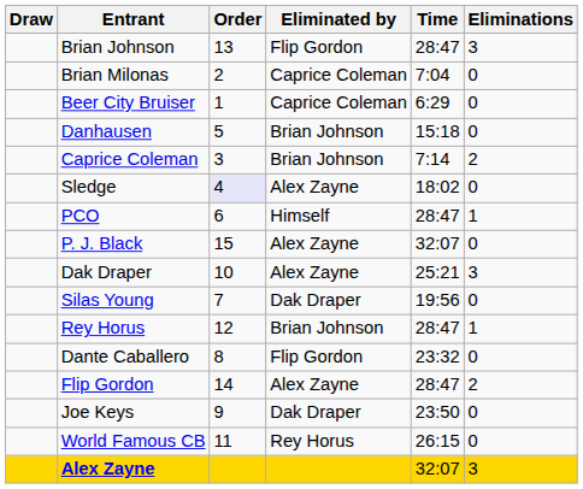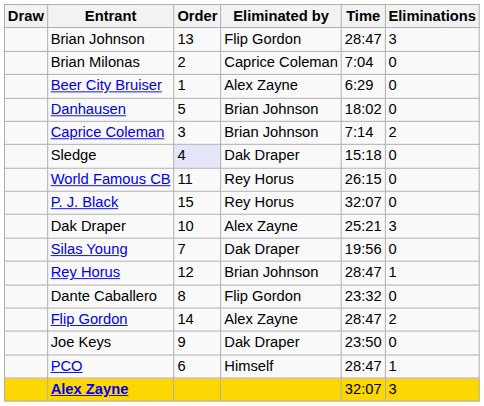Beer City Bruiser | Eliminated by: Caprice Coleman -> Alex Zayne
Danhausen | Time: 15:18 -> 18:02
Sledge | Eliminated by: Alex Zayne -> Dak Draper
Sledge | Time: 18:02 -> 15:18
rows swapped: PCO <-> World Famous CB
P. J. Black | Eliminated by: Alex Zayne -> Rey Horus
